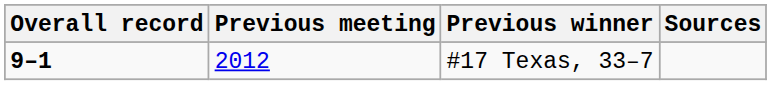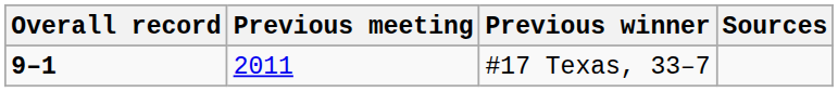#17 Texas, 33–7 | Previous meeting: 2012 -> 2011
